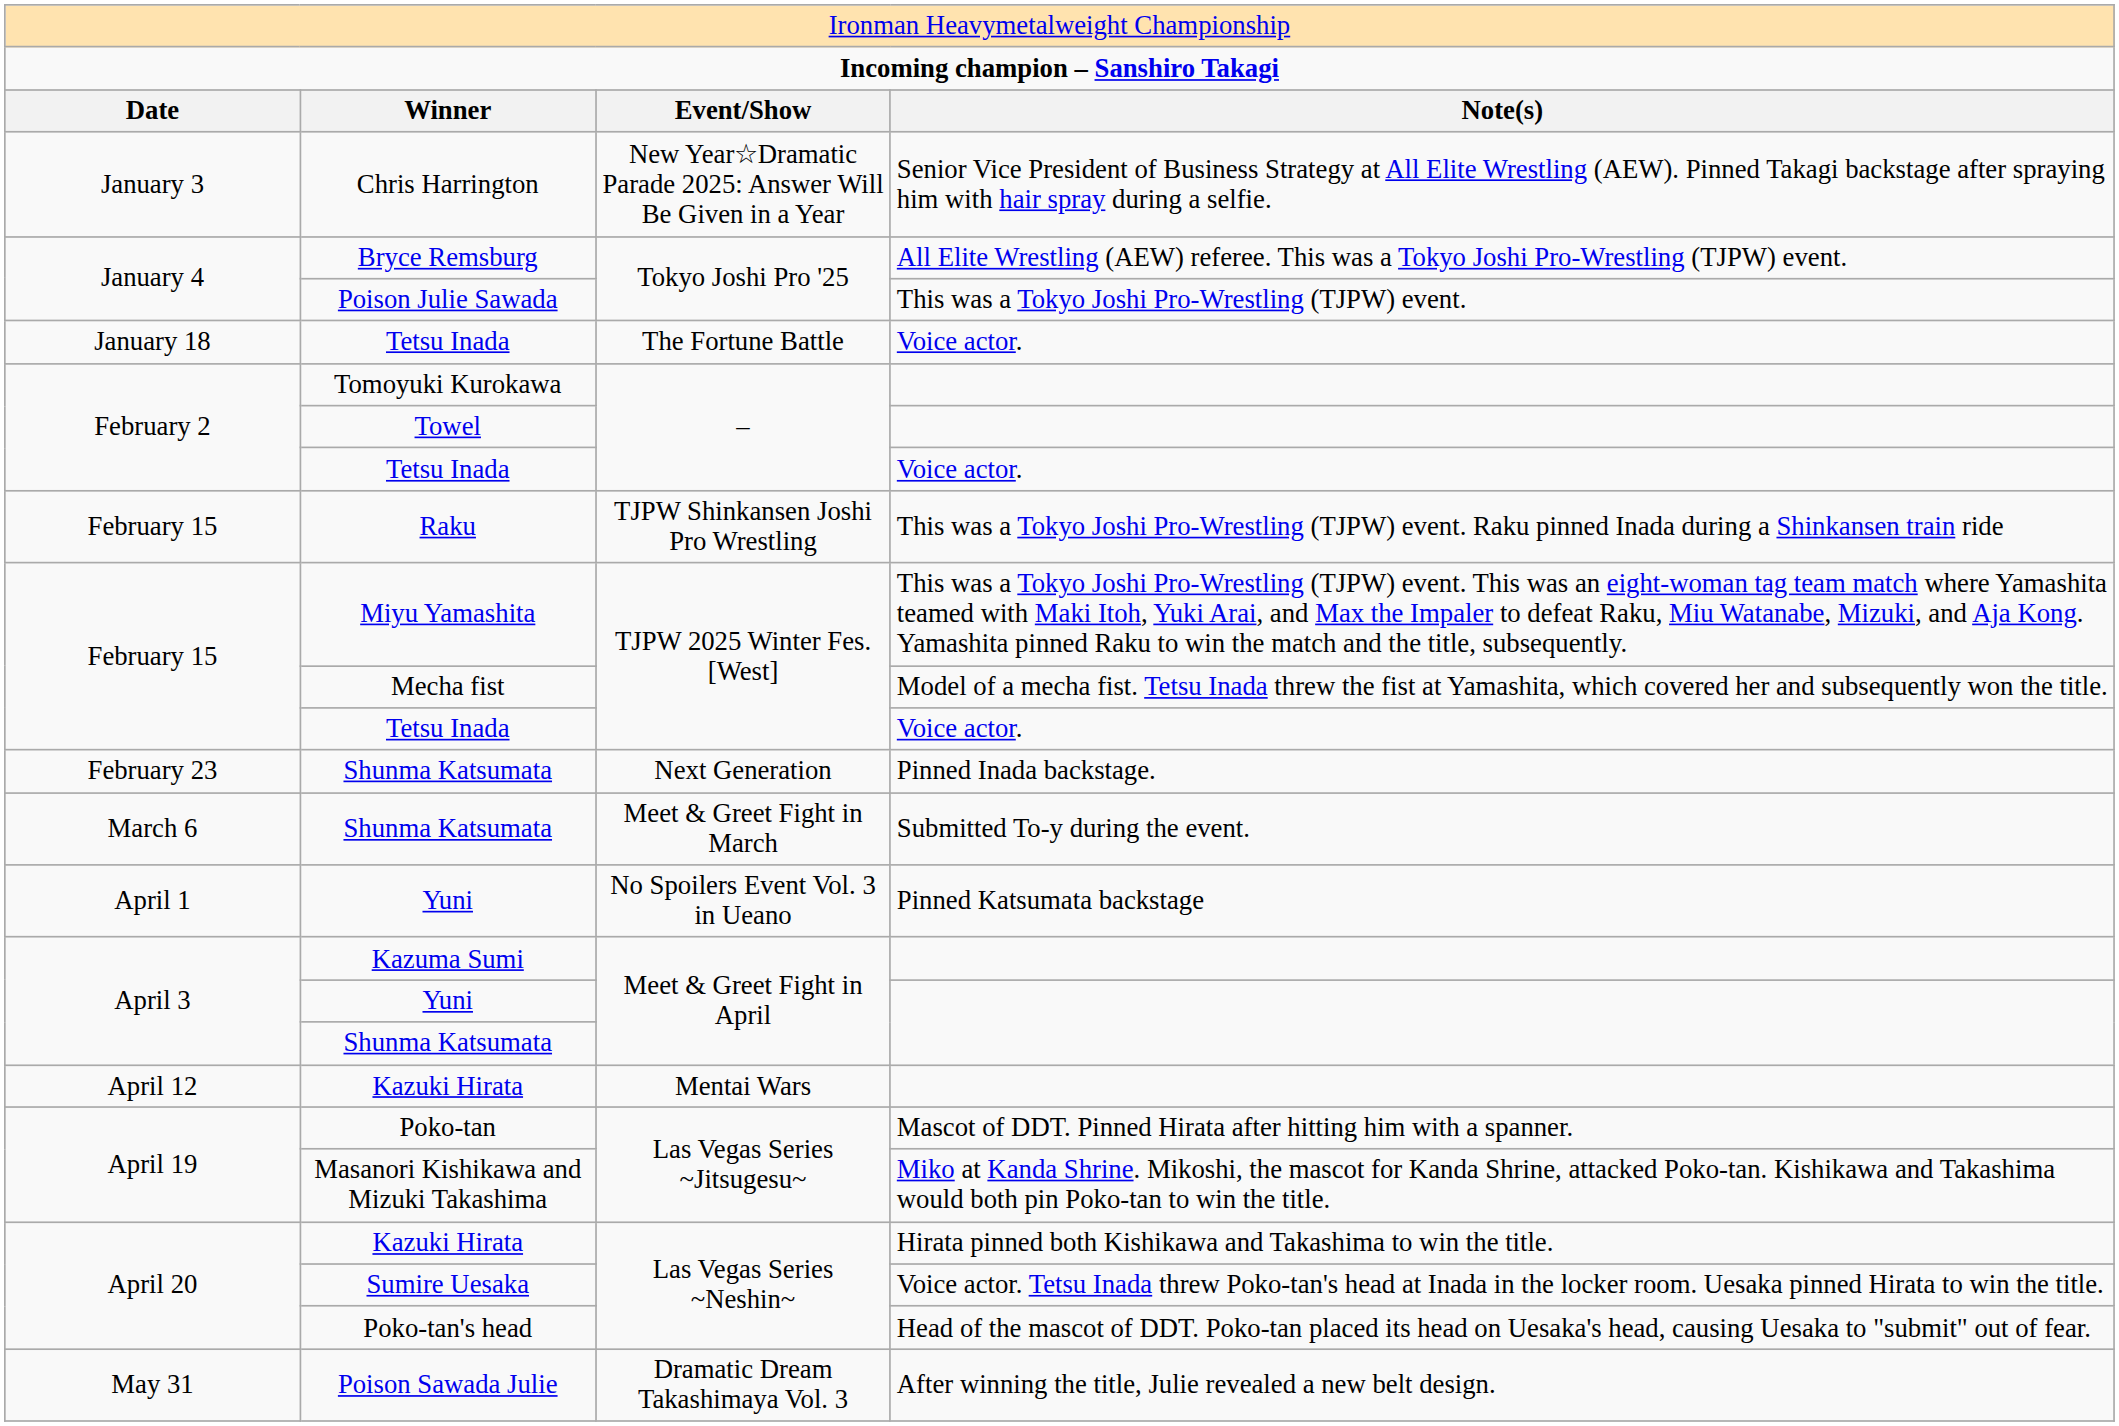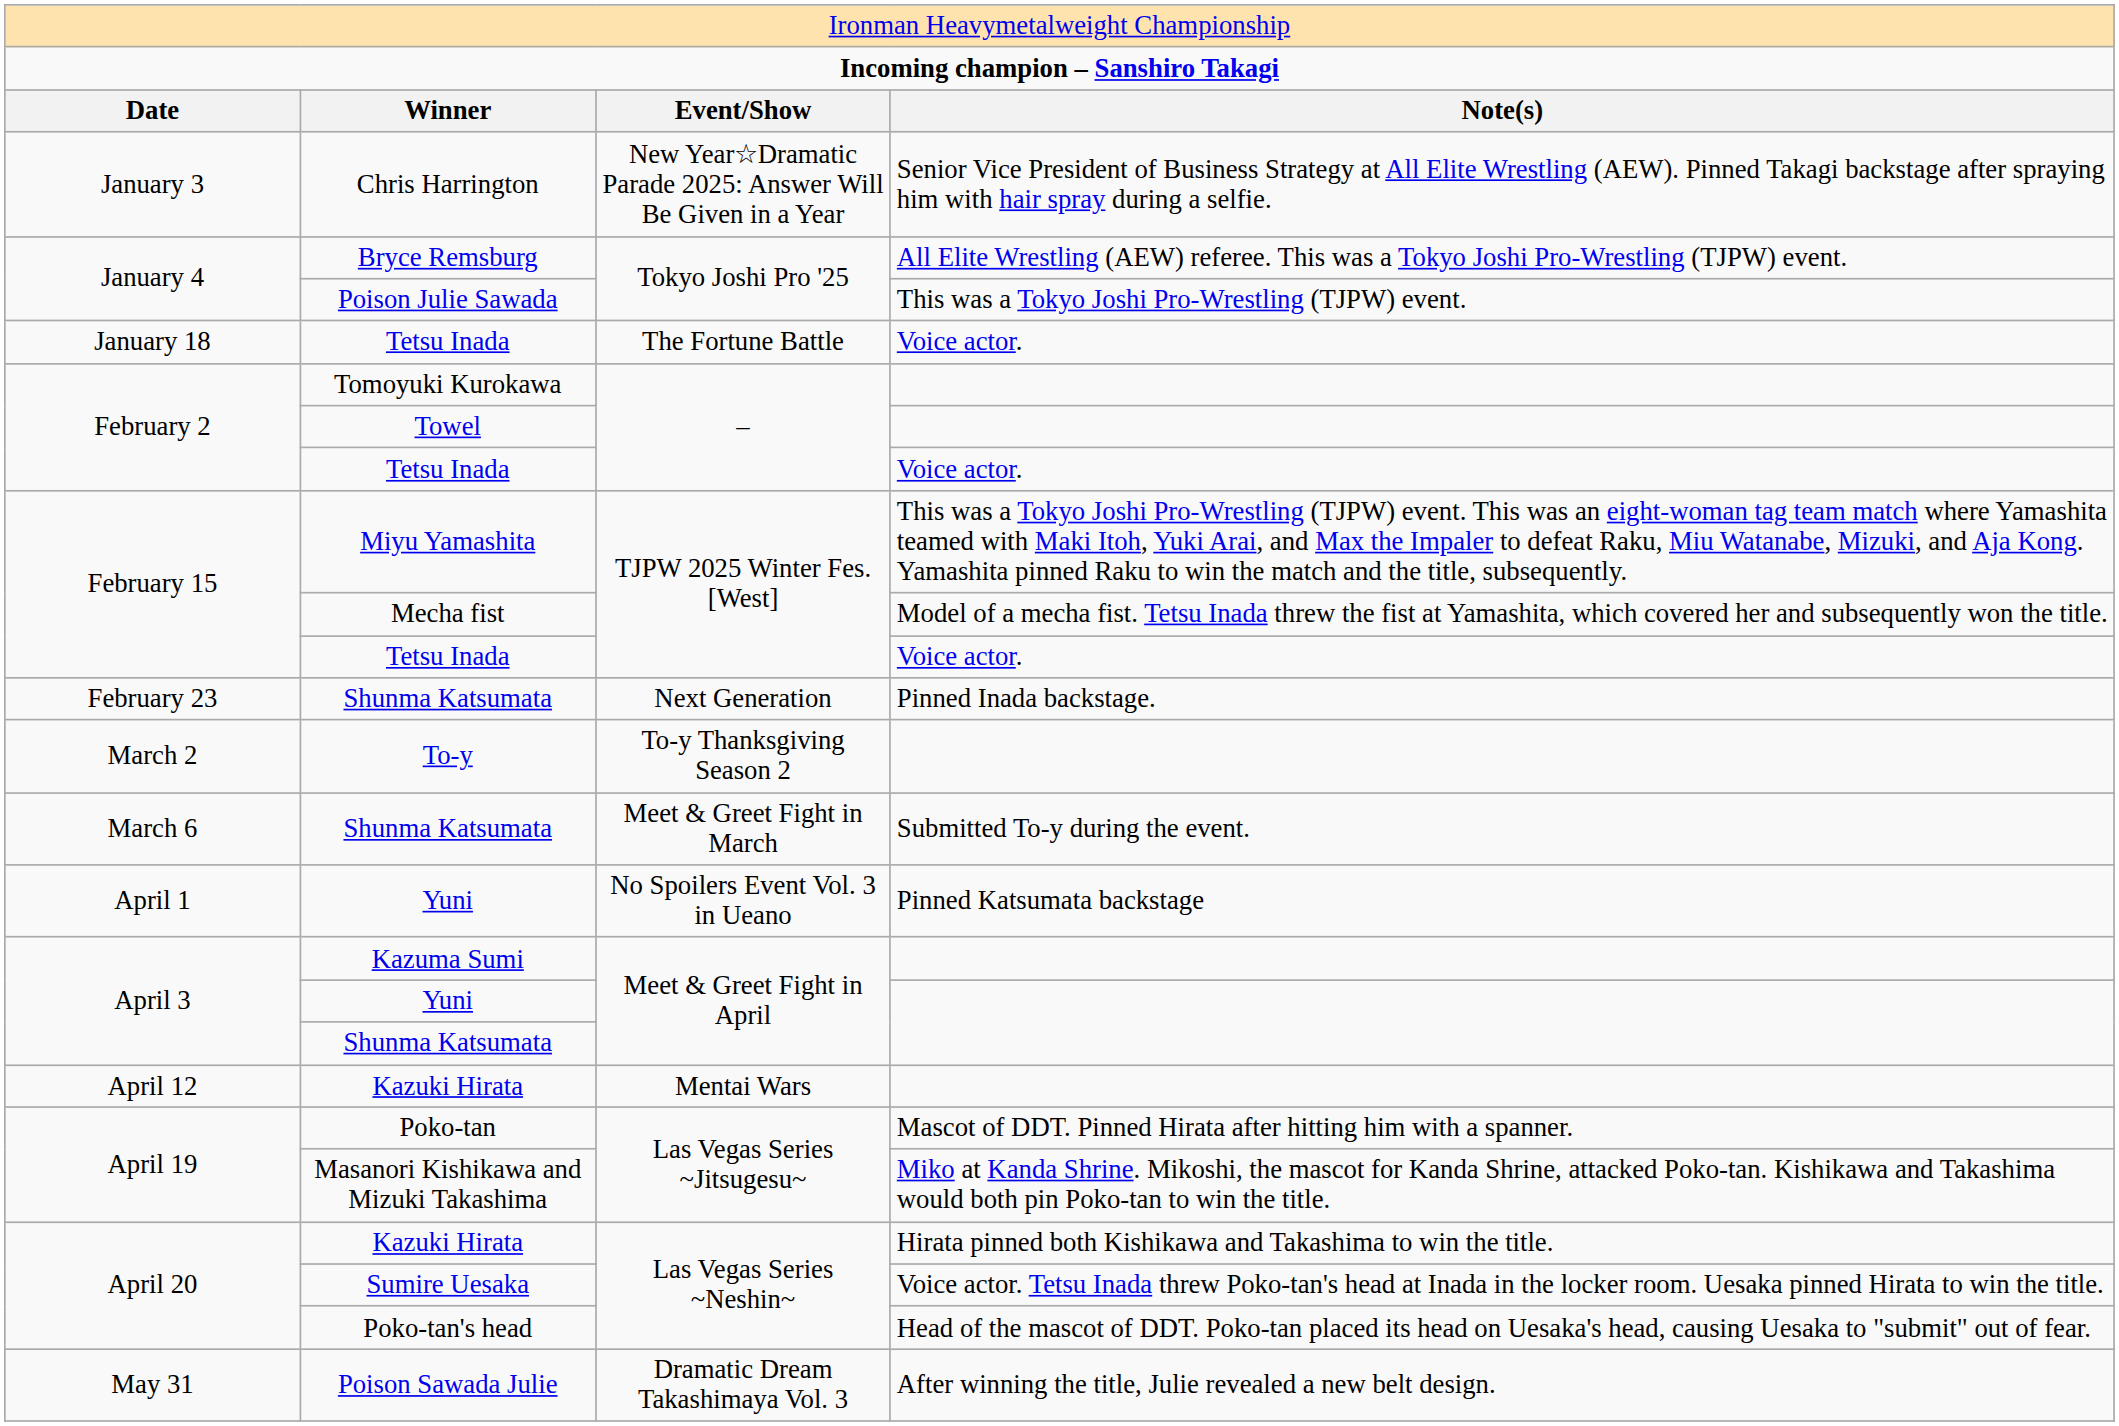- row: February 15 | Raku | TJPW Shinkansen Joshi Pro Wrestling | This was a Tokyo Joshi Pro-Wrestling (TJPW) event. Raku pinned Inada during a Shinkansen train ride
+ row: March 2 | To-y | To-y Thanksgiving Season 2
